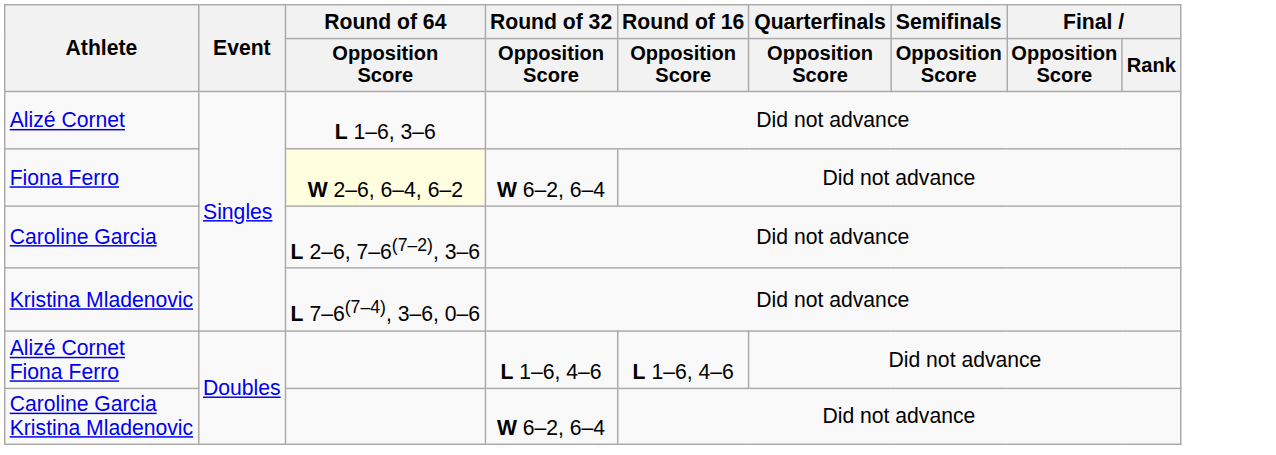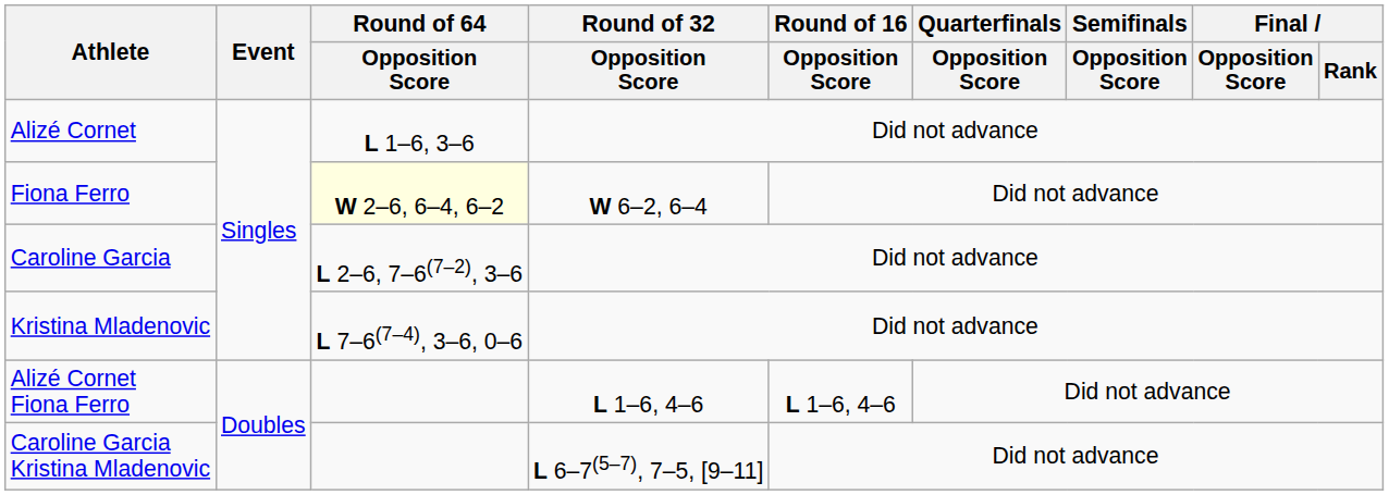Caroline Garcia Kristina Mladenovic | Round of 32 / Opposition Score: W 6–2, 6–4 -> L 6–7(5–7), 7–5, [9–11]
